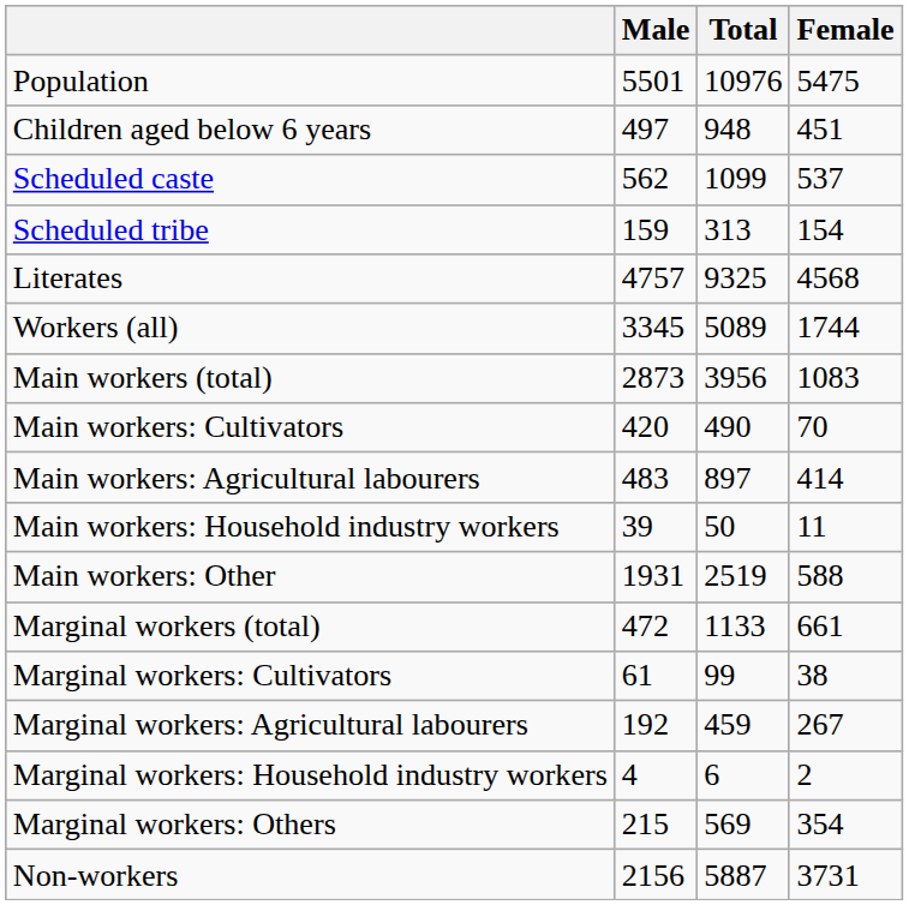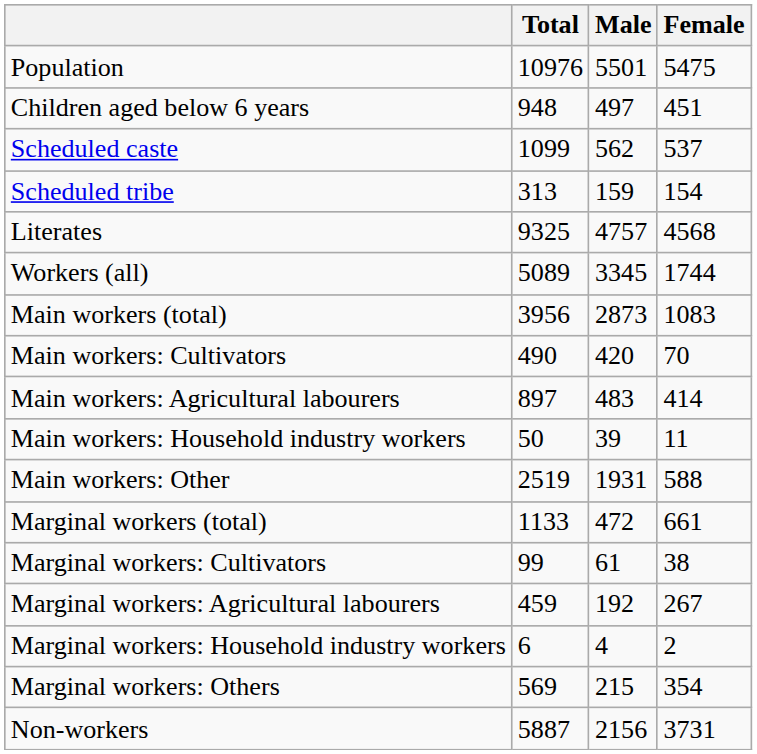columns swapped: Total <-> Male
